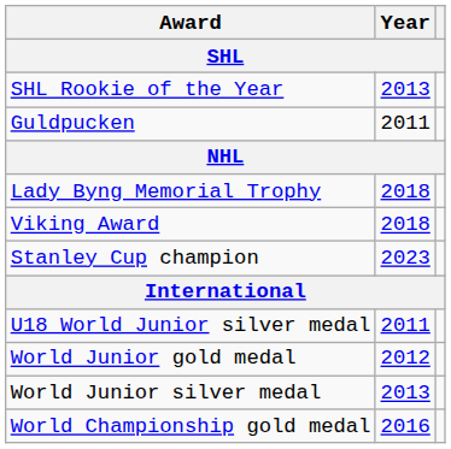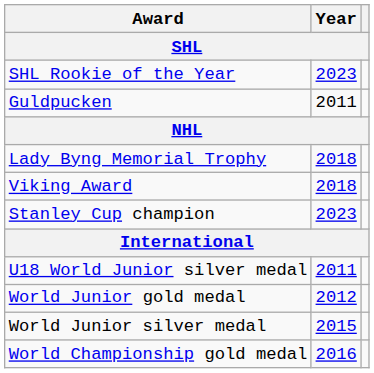SHL Rookie of the Year | Year: 2013 -> 2023
World Junior silver medal | Year: 2013 -> 2015
